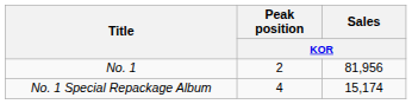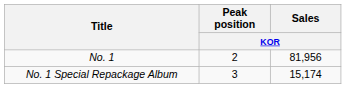No. 1 Special Repackage Album | Peak position / KOR: 4 -> 3
